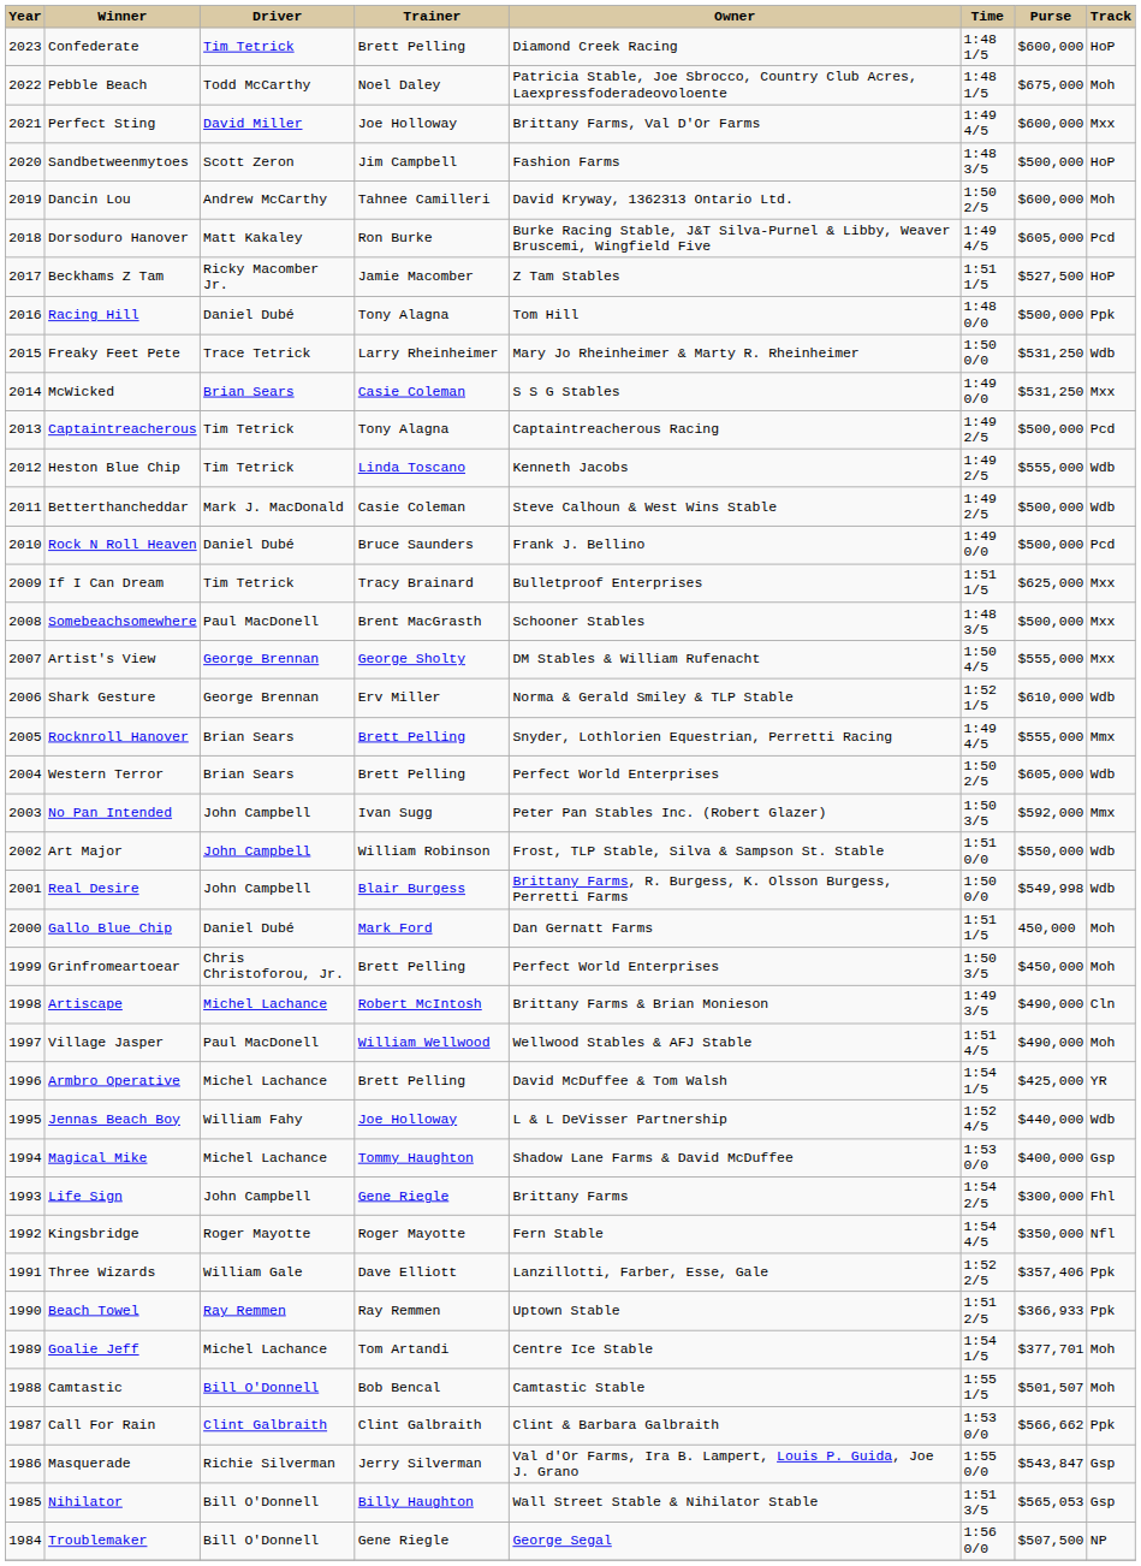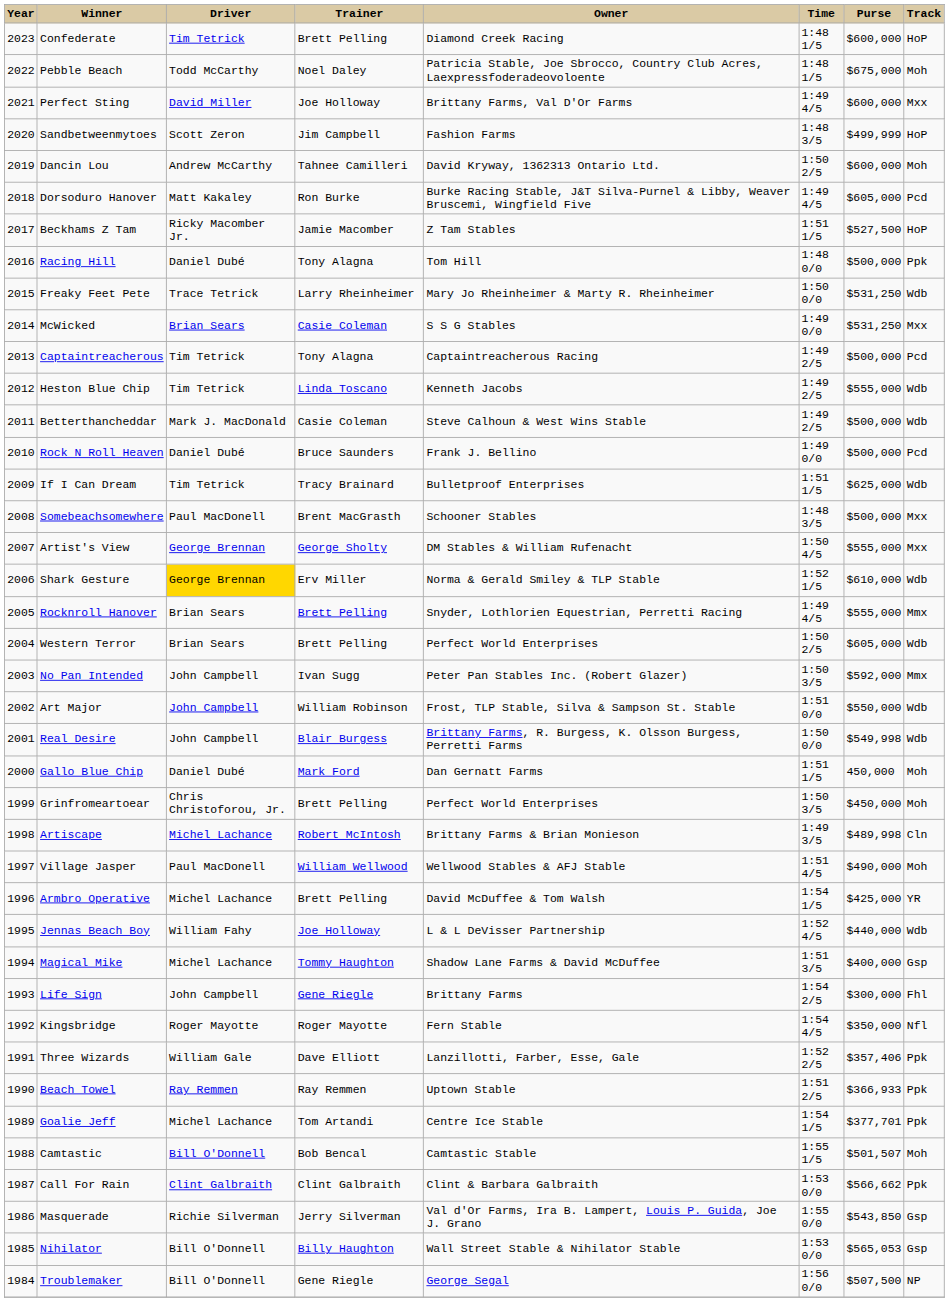Sandbetweenmytoes | Purse: $500,000 -> $499,999
If I Can Dream | Track: Mxx -> Wdb
Shark Gesture | Driver: no background -> gold background
Artiscape | Purse: $490,000 -> $489,998
Magical Mike | Time: 1:53 0/0 -> 1:51 3/5
Goalie Jeff | Track: Moh -> Ppk
Masquerade | Purse: $543,847 -> $543,850
Nihilator | Time: 1:51 3/5 -> 1:53 0/0
